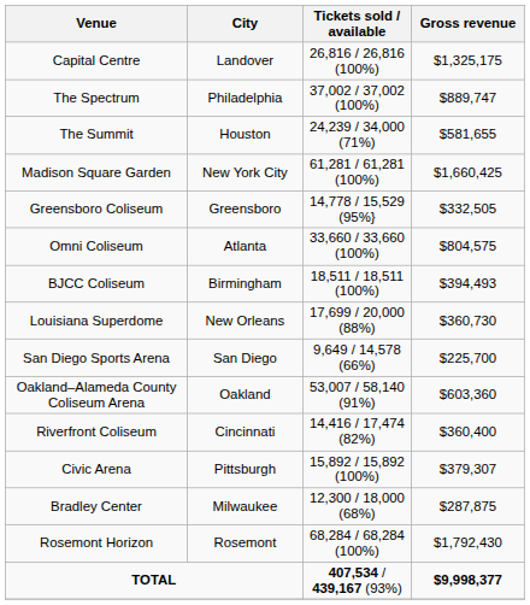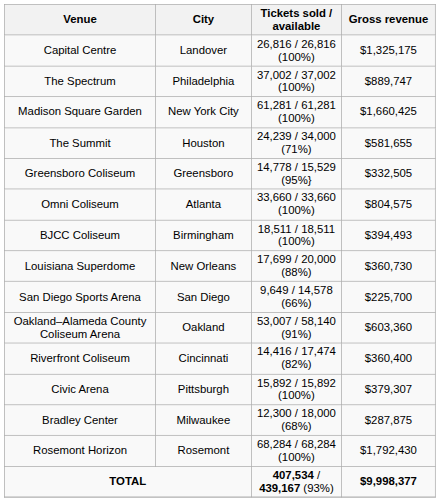rows swapped: Madison Square Garden <-> The Summit
